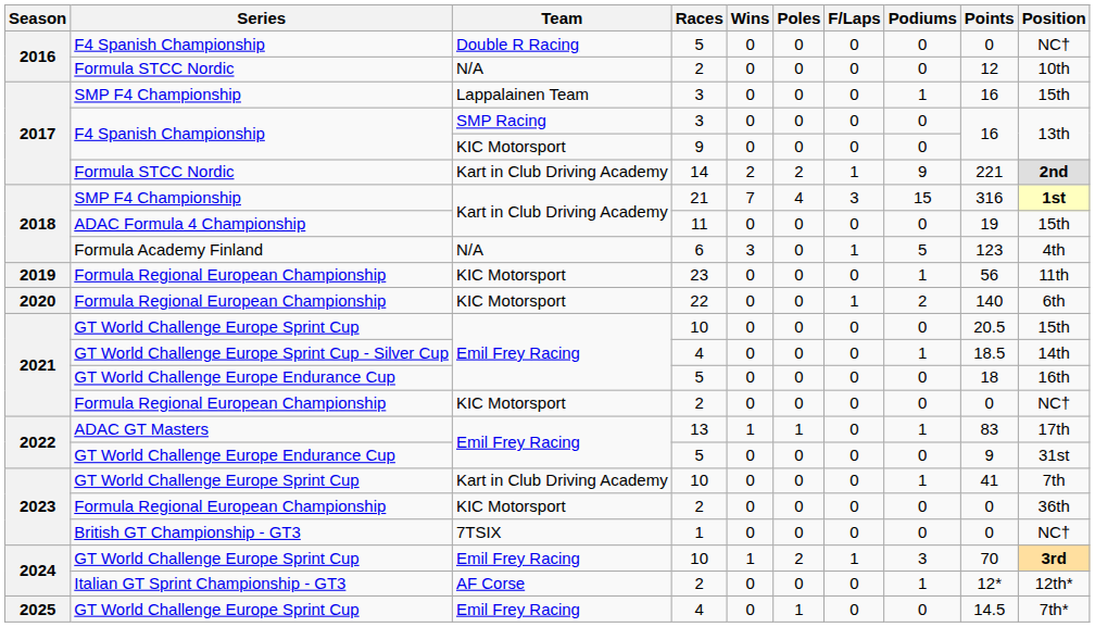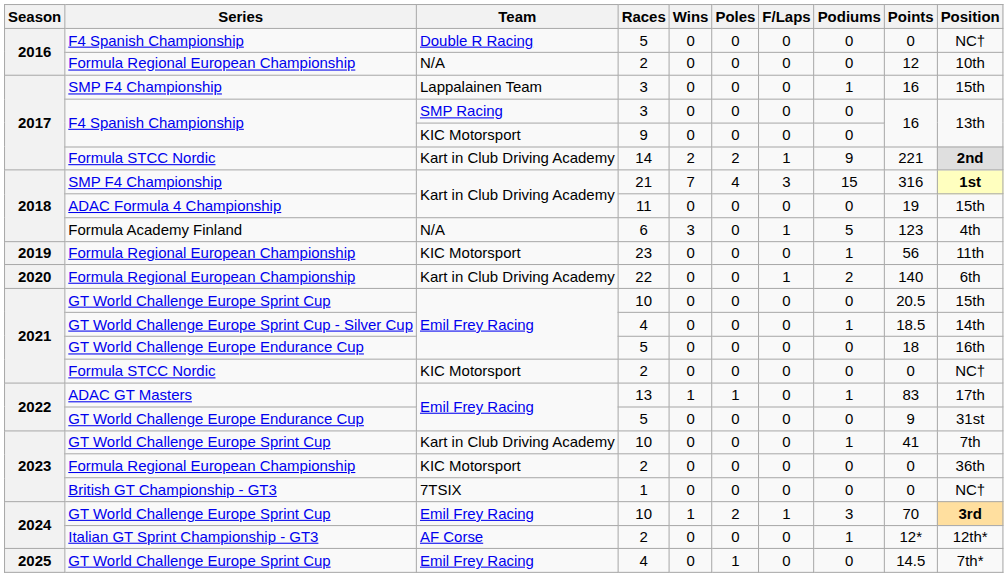2016 / 2 | Series: Formula STCC Nordic -> Formula Regional European Championship
22 | Team: KIC Motorsport -> Kart in Club Driving Academy
2021 / 2 | Series: Formula Regional European Championship -> Formula STCC Nordic
